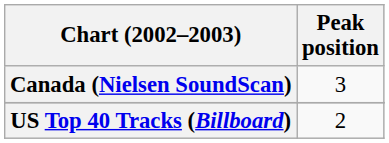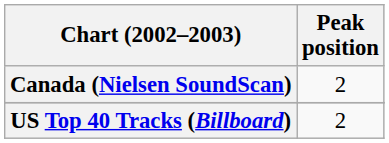Canada (Nielsen SoundScan) | Peak position: 3 -> 2
